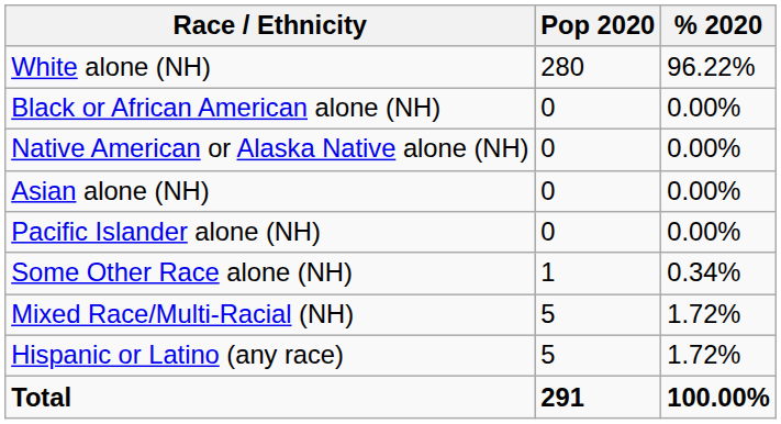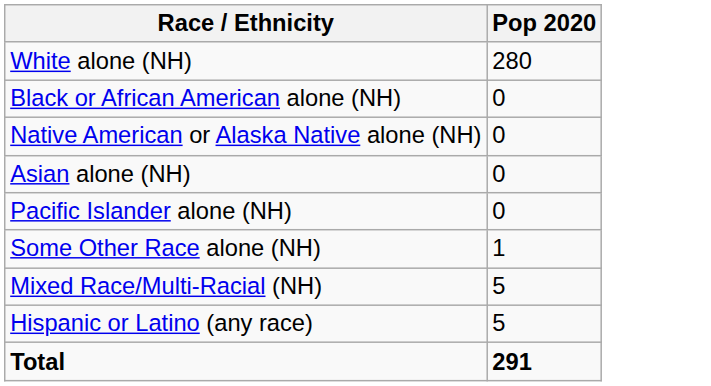- column: % 2020 | 96.22% | 0.00% | 0.00% | 0.00% | 0.00% | 0.34% | 1.72% | 1.72% | 100.00%
